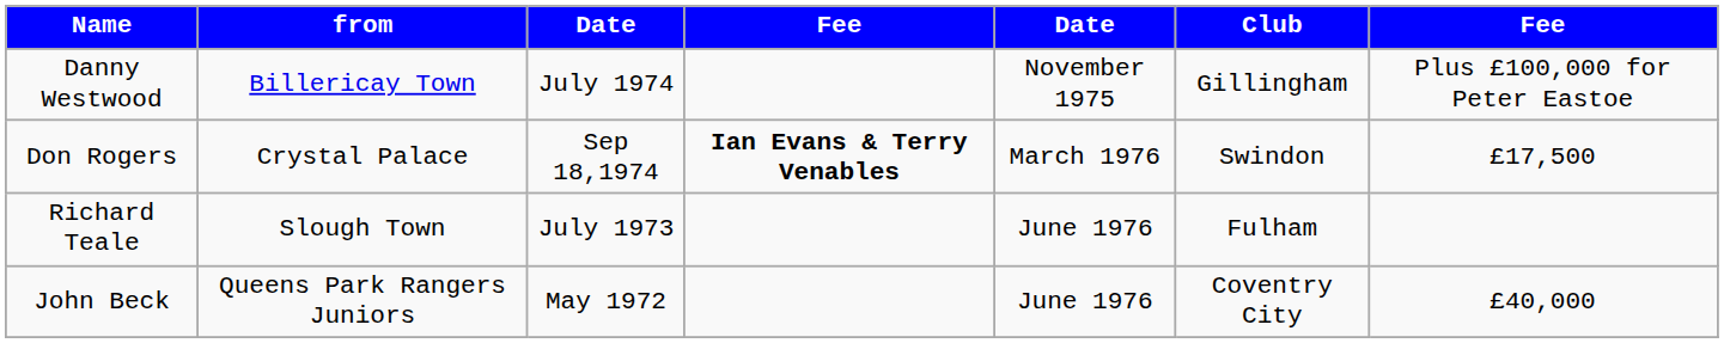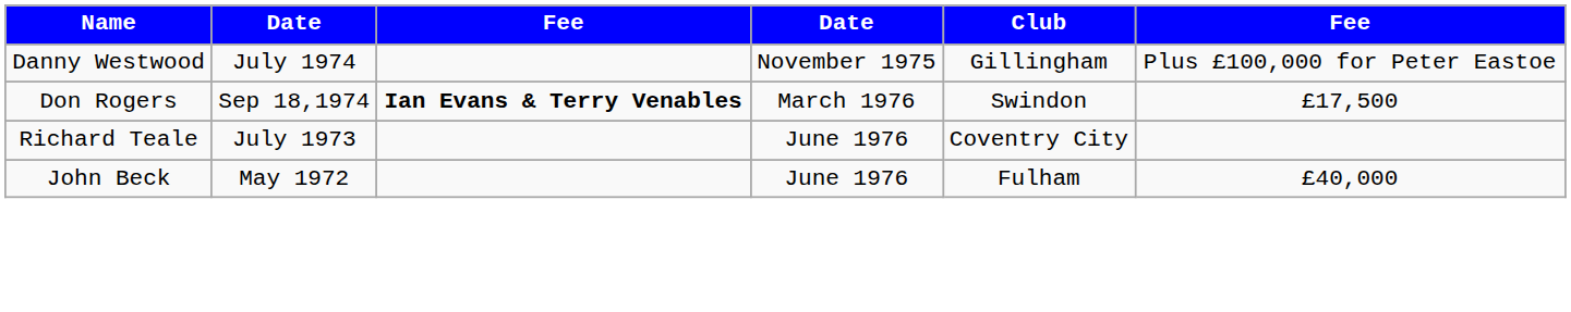- column: from | Billericay Town | Crystal Palace | Slough Town | Queens Park Rangers Juniors
Richard Teale | Club: Fulham -> Coventry City
John Beck | Club: Coventry City -> Fulham
